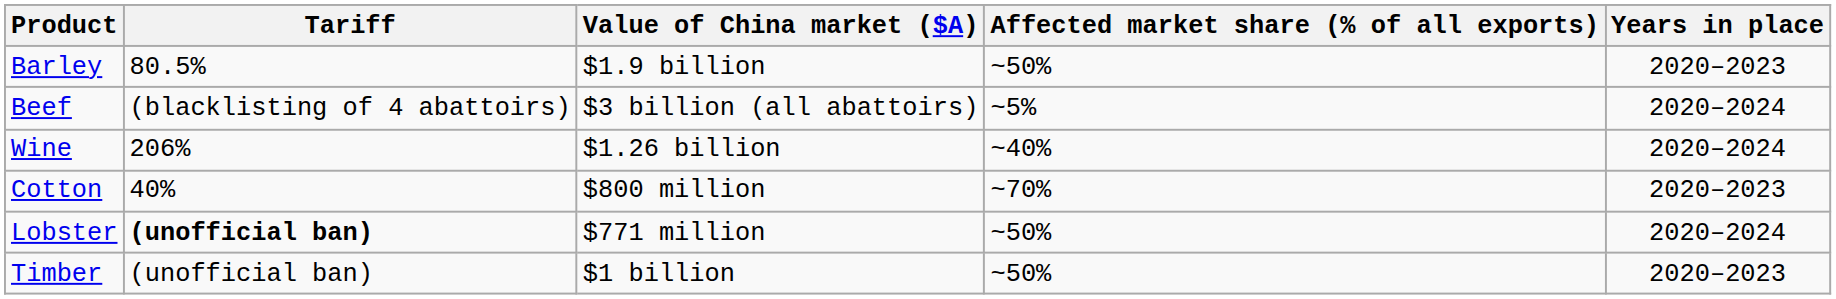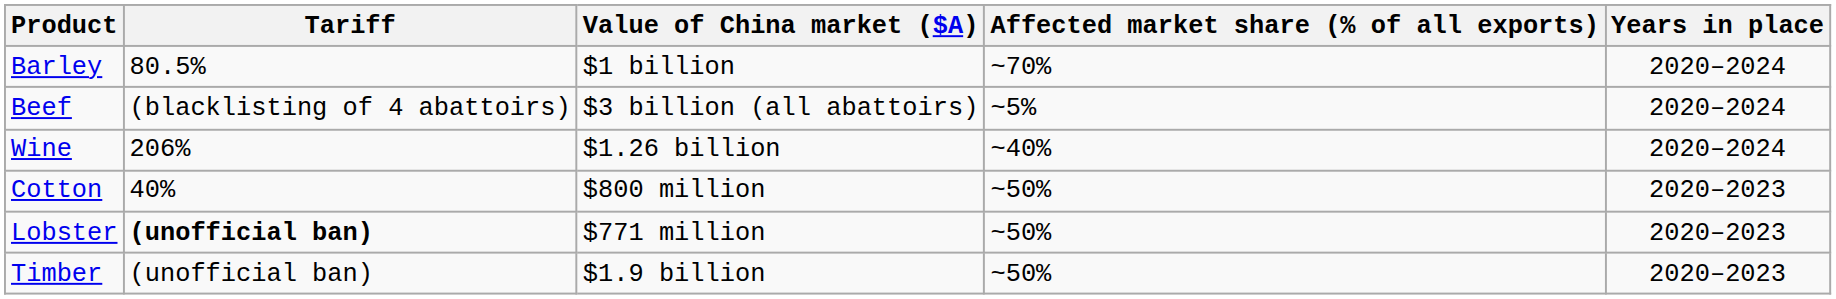Barley | Value of China market ($A): $1.9 billion -> $1 billion
Barley | Affected market share (% of all exports): ~50% -> ~70%
Barley | Years in place: 2020–2023 -> 2020–2024
Cotton | Affected market share (% of all exports): ~70% -> ~50%
Lobster | Years in place: 2020–2024 -> 2020–2023
Timber | Value of China market ($A): $1 billion -> $1.9 billion
